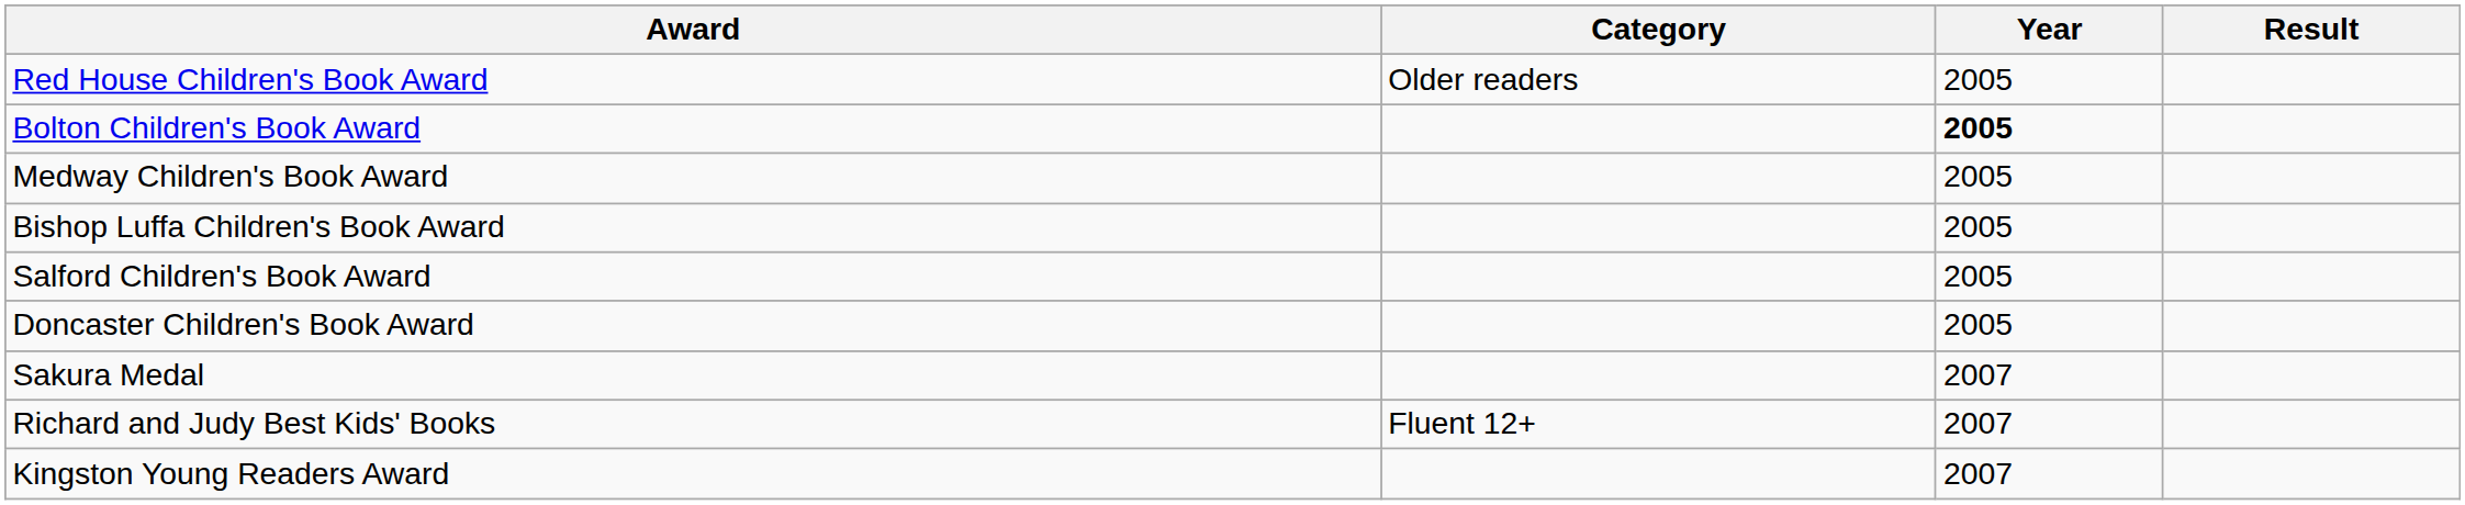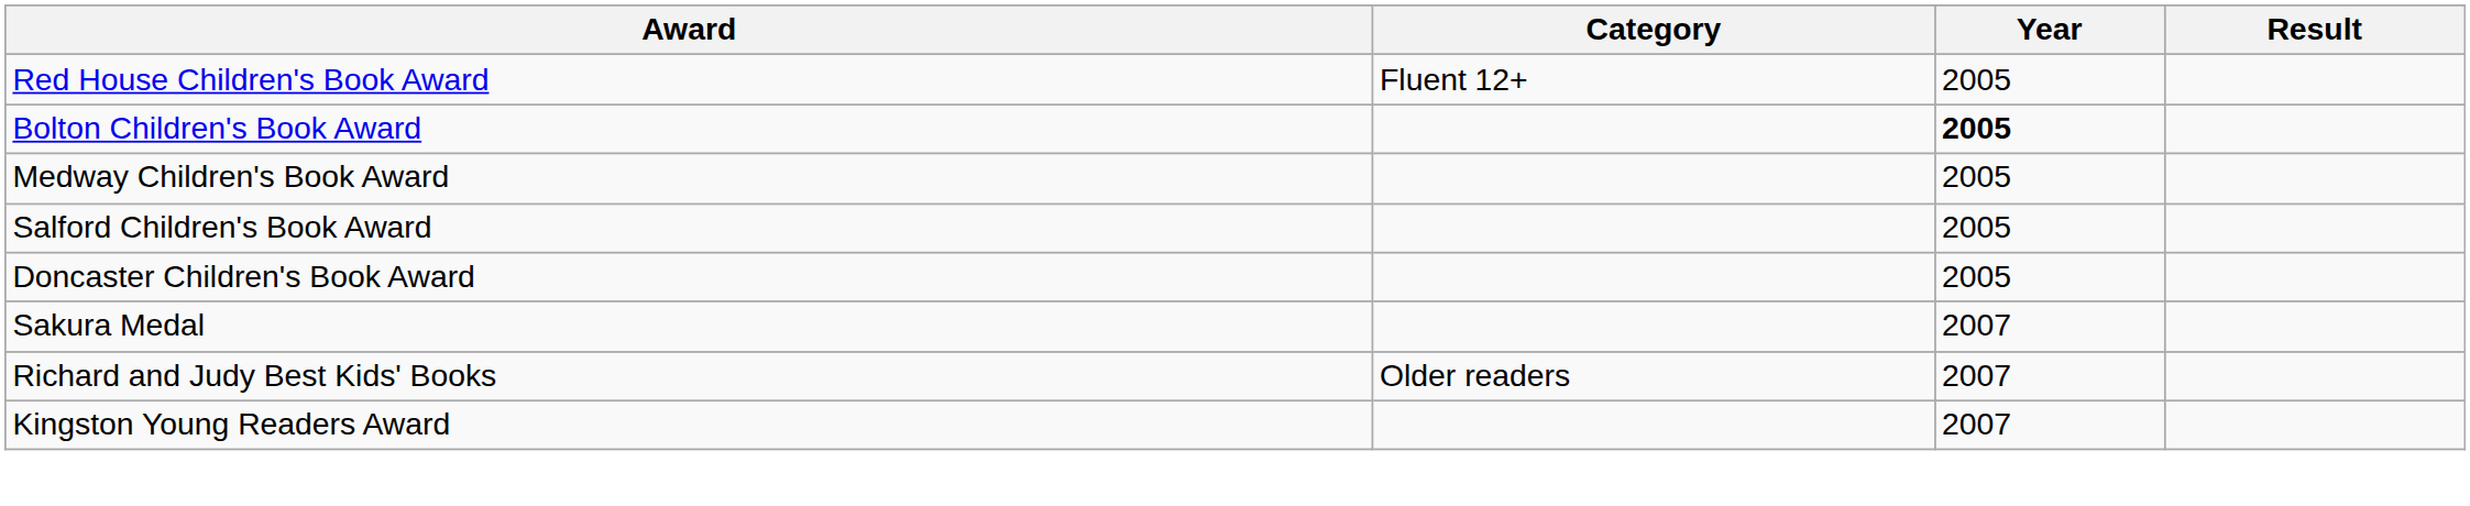Red House Children's Book Award | Category: Older readers -> Fluent 12+
- row: Bishop Luffa Children's Book Award | 2005
Richard and Judy Best Kids' Books | Category: Fluent 12+ -> Older readers
